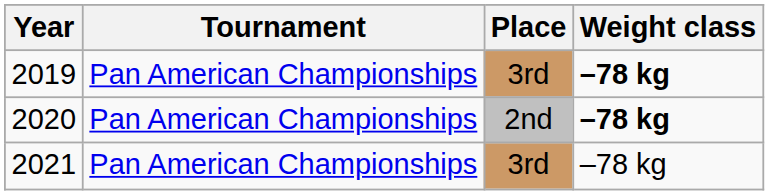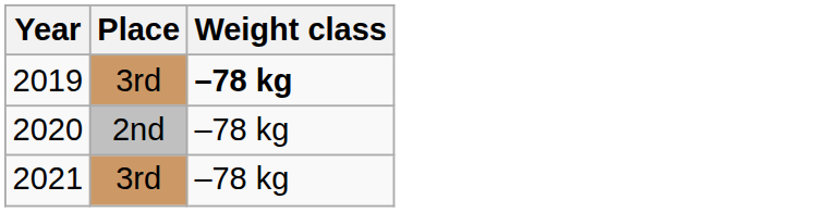- column: Tournament | Pan American Championships | Pan American Championships | Pan American Championships
2020 | Weight class: bold -> normal
